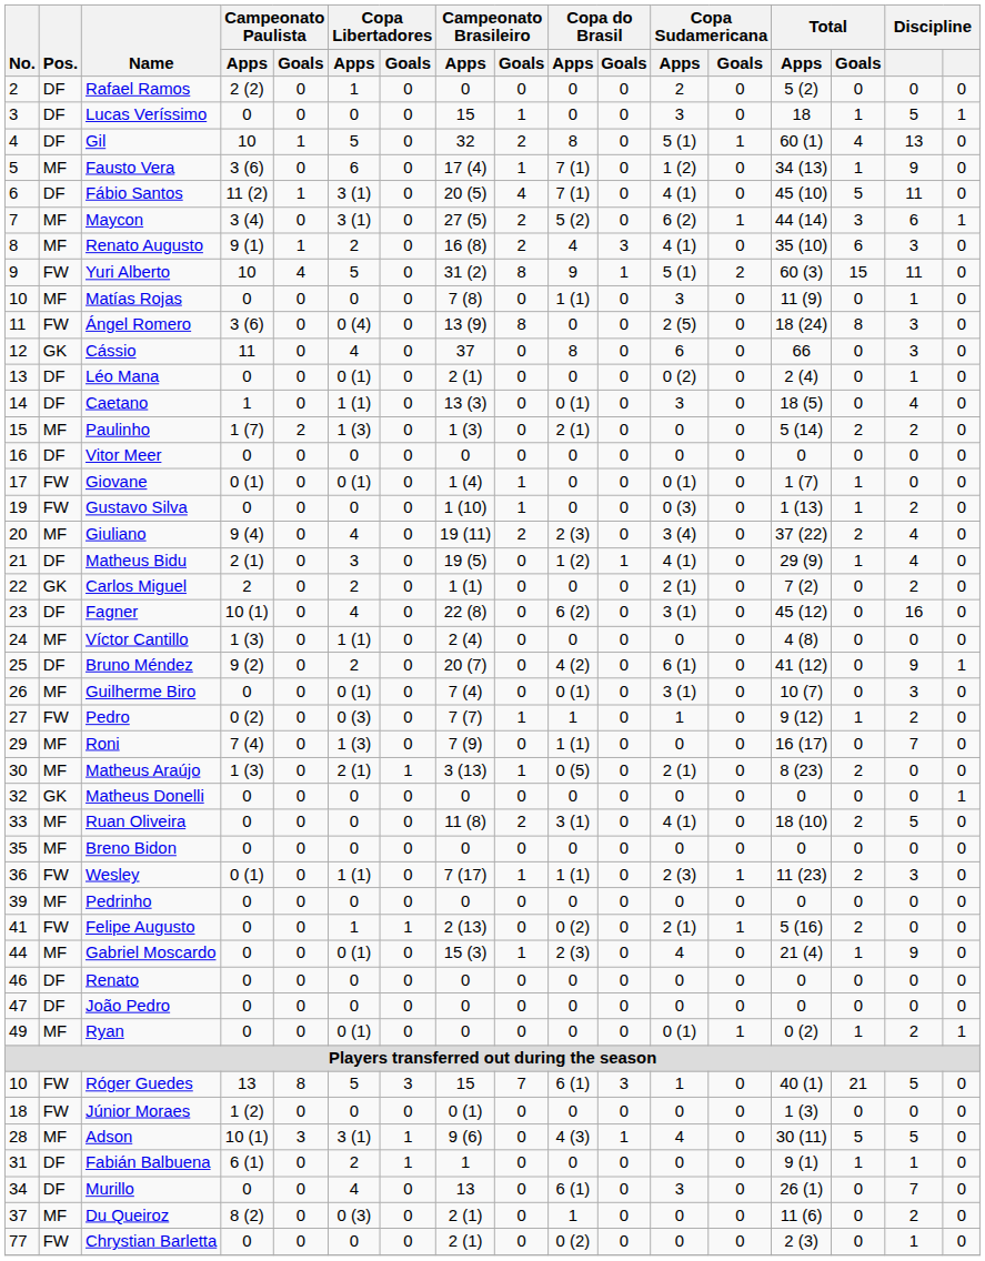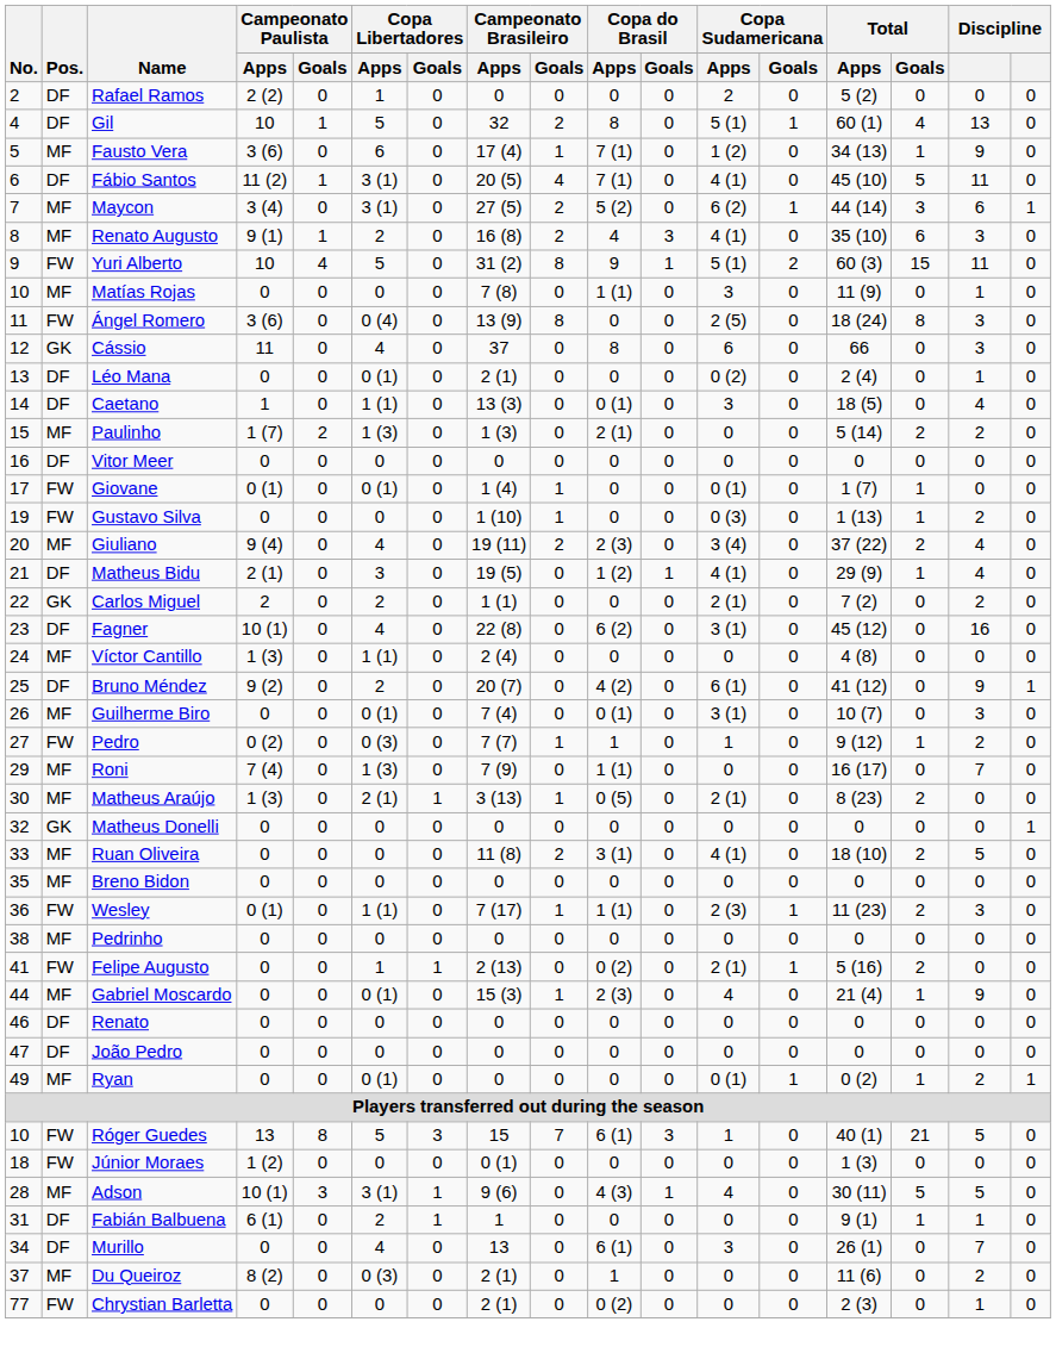- row: 3 | DF | Lucas Veríssimo | 0 | 0 | 0 | 0 | 15 | 1 | 0 | 0 | 3 | 0 | 18 | 1 | 5 | 1
Pedrinho | No.: 39 -> 38
